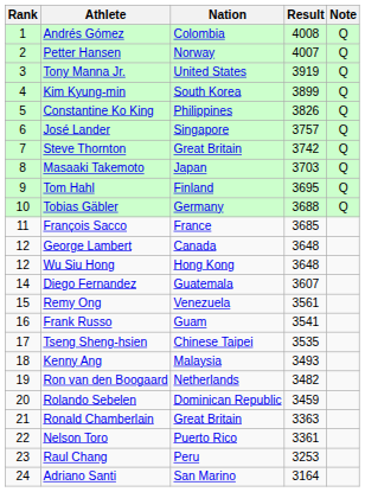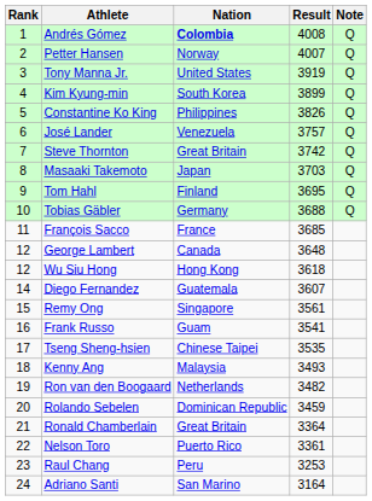Andrés Gómez | Nation: normal -> bold
José Lander | Nation: Singapore -> Venezuela
Wu Siu Hong | Result: 3648 -> 3618
Remy Ong | Nation: Venezuela -> Singapore
Ronald Chamberlain | Result: 3363 -> 3364
